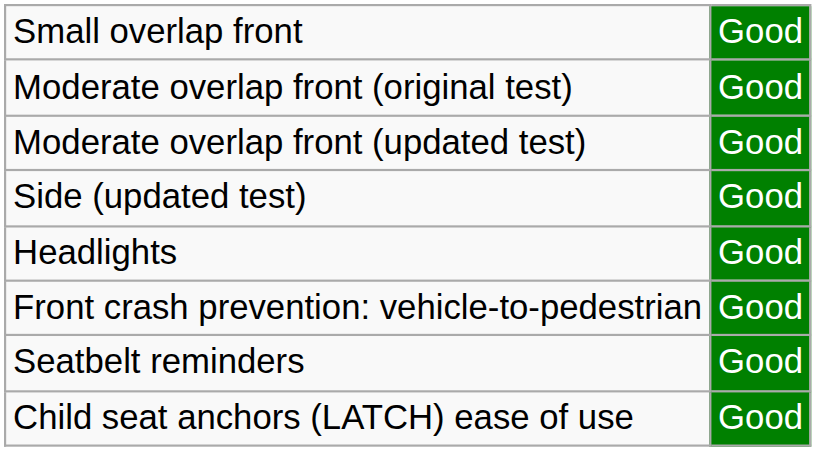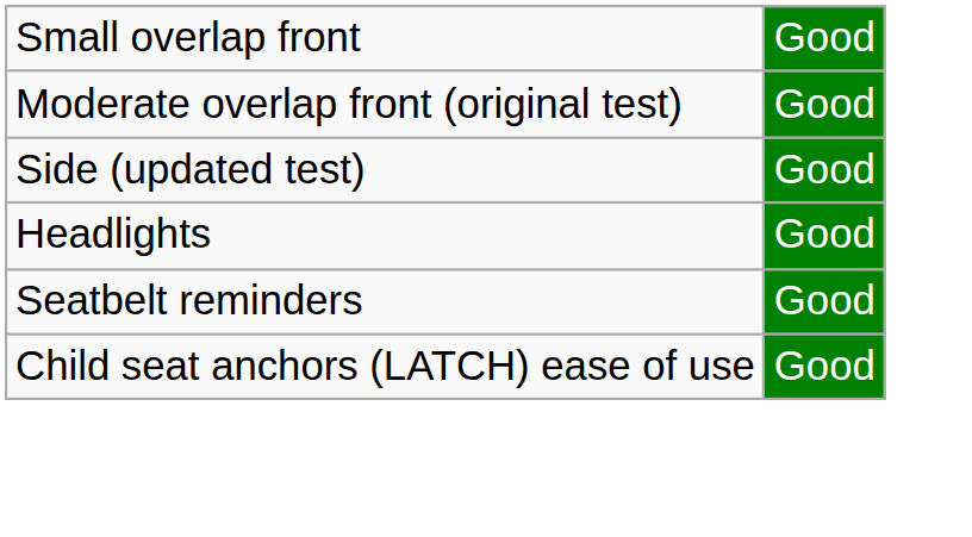- row: Moderate overlap front (updated test) | Good
- row: Front crash prevention: vehicle-to-pedestrian | Good
